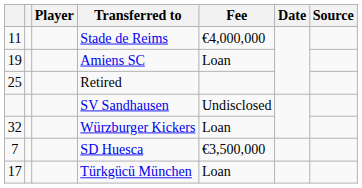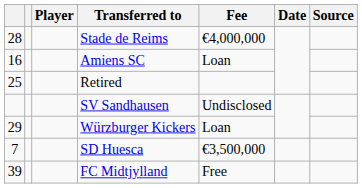Stade de Reims | column 1: 11 -> 28
Amiens SC | column 1: 19 -> 16
Würzburger Kickers | column 1: 32 -> 29
- row: 17 | Türkgücü München | Loan
+ row: 39 | FC Midtjylland | Free
